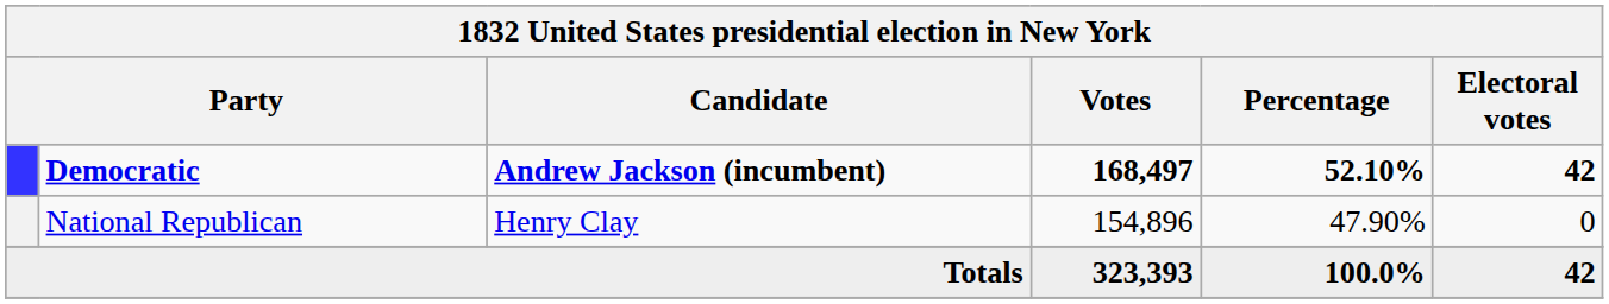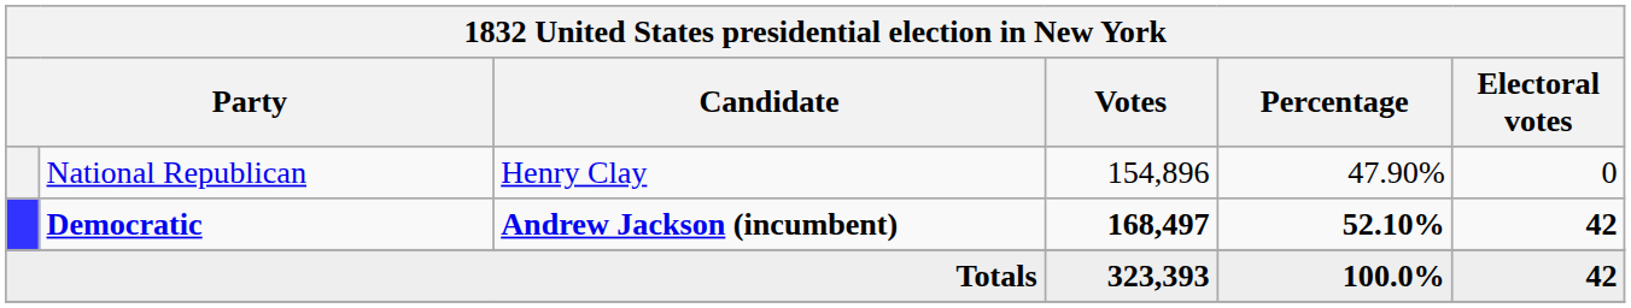rows swapped: Democratic <-> National Republican
